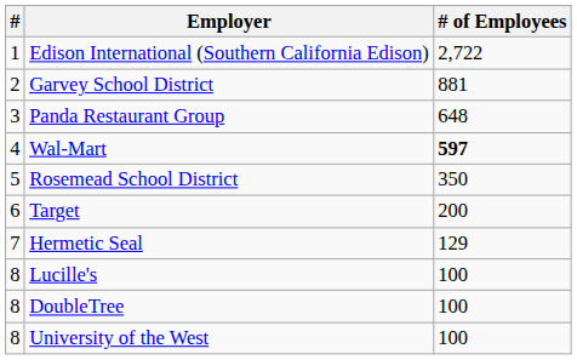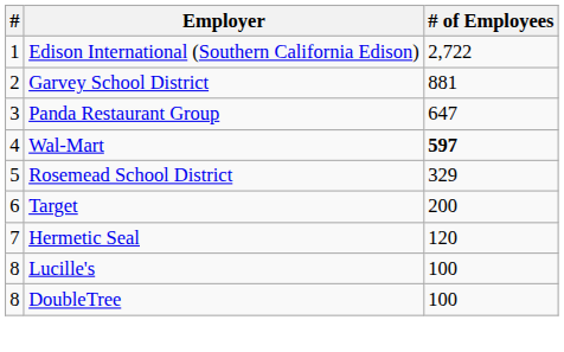Panda Restaurant Group | # of Employees: 648 -> 647
Rosemead School District | # of Employees: 350 -> 329
Hermetic Seal | # of Employees: 129 -> 120
- row: 8 | University of the West | 100
